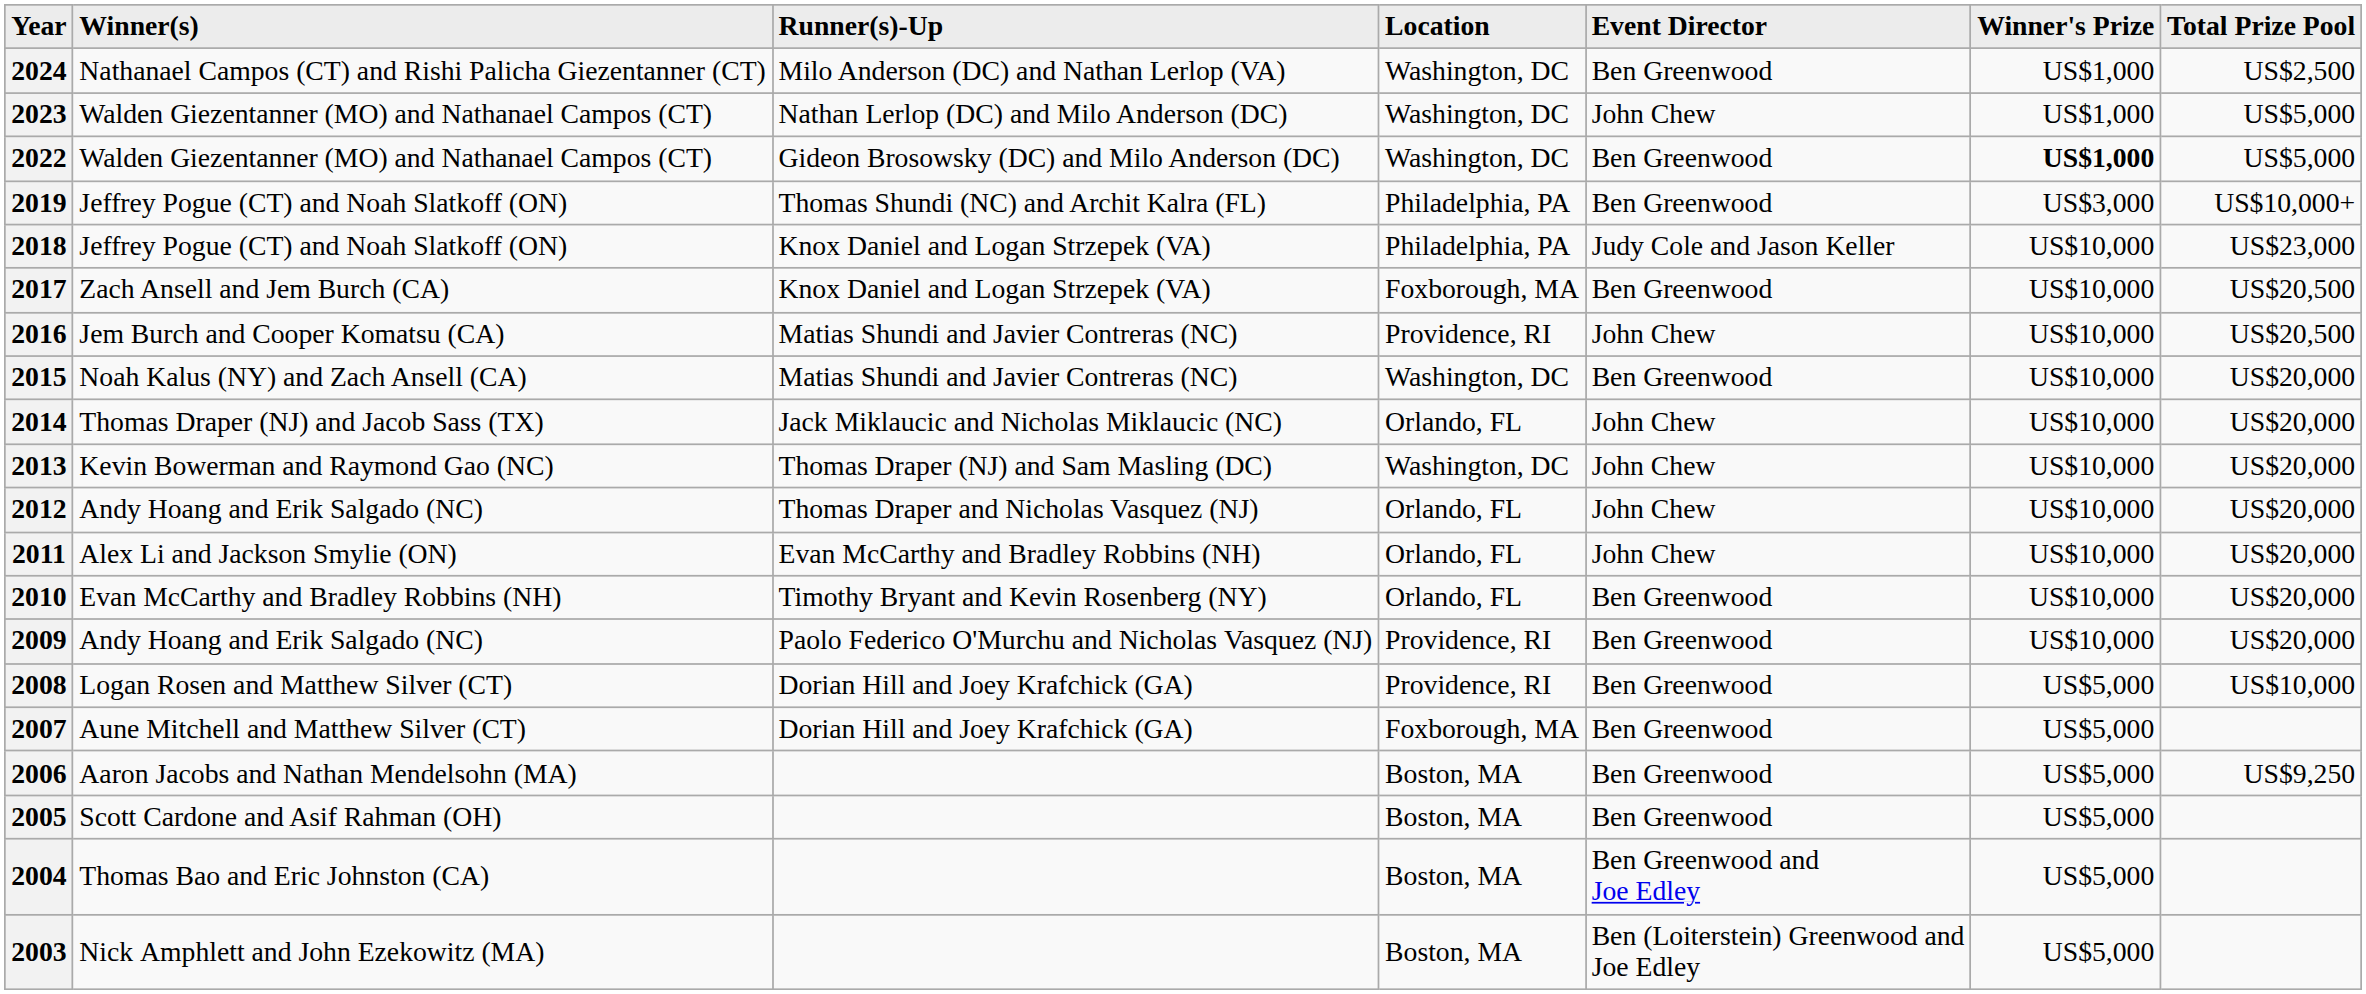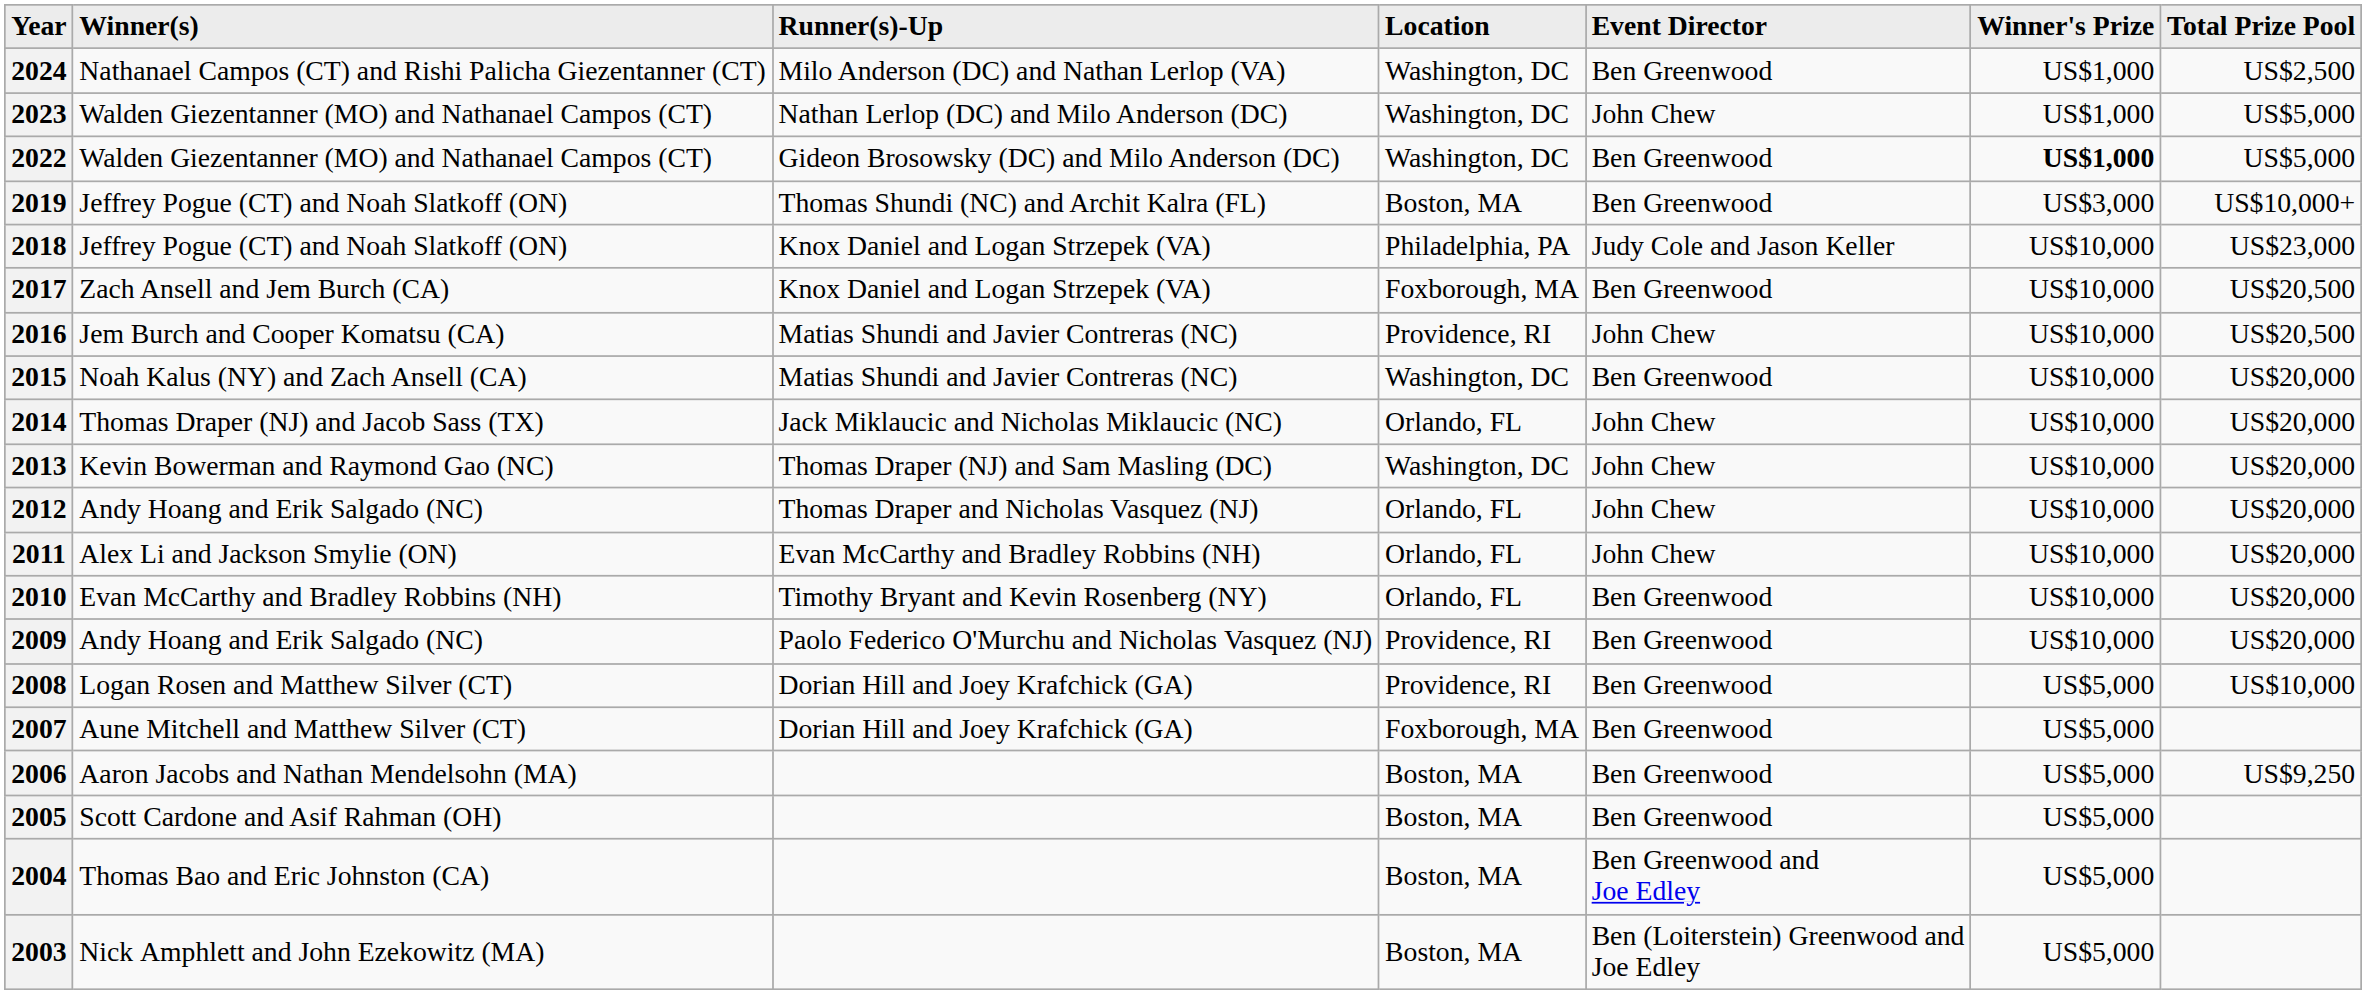2019 | Location: Philadelphia, PA -> Boston, MA
